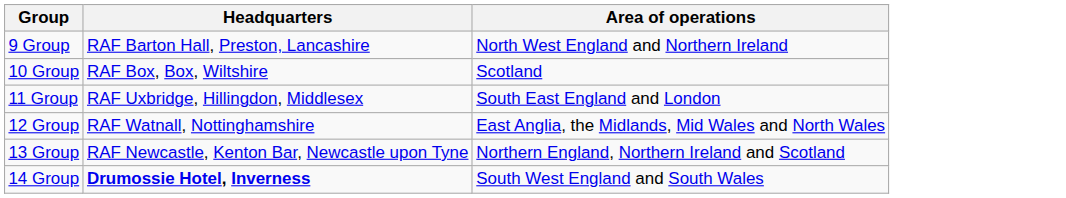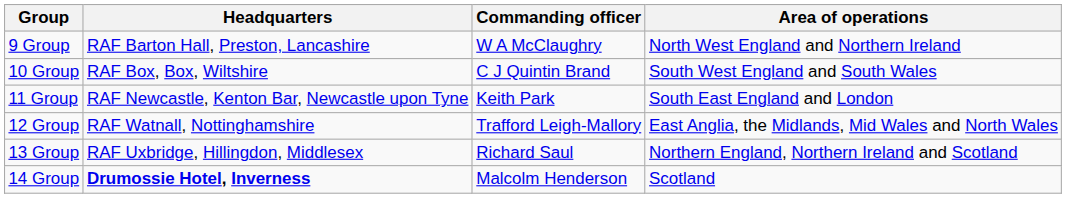+ column: Commanding officer | W A McClaughry | C J Quintin Brand | Keith Park | Trafford Leigh-Mallory | Richard Saul | Malcolm Henderson
10 Group | Area of operations: Scotland -> South West England and South Wales
11 Group | Headquarters: RAF Uxbridge, Hillingdon, Middlesex -> RAF Newcastle, Kenton Bar, Newcastle upon Tyne
13 Group | Headquarters: RAF Newcastle, Kenton Bar, Newcastle upon Tyne -> RAF Uxbridge, Hillingdon, Middlesex
14 Group | Area of operations: South West England and South Wales -> Scotland
